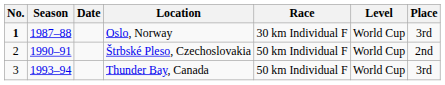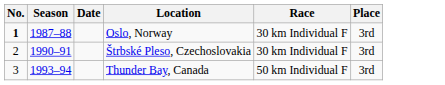- column: Level | World Cup | World Cup | World Cup
Štrbské Pleso, Czechoslovakia | Race: 50 km Individual F -> 30 km Individual F
Štrbské Pleso, Czechoslovakia | Place: 2nd -> 3rd
